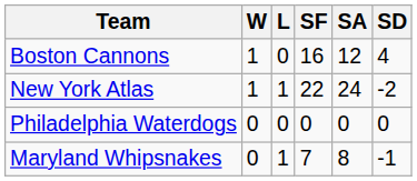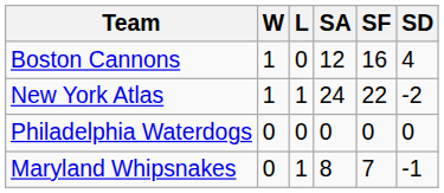columns swapped: SF <-> SA
